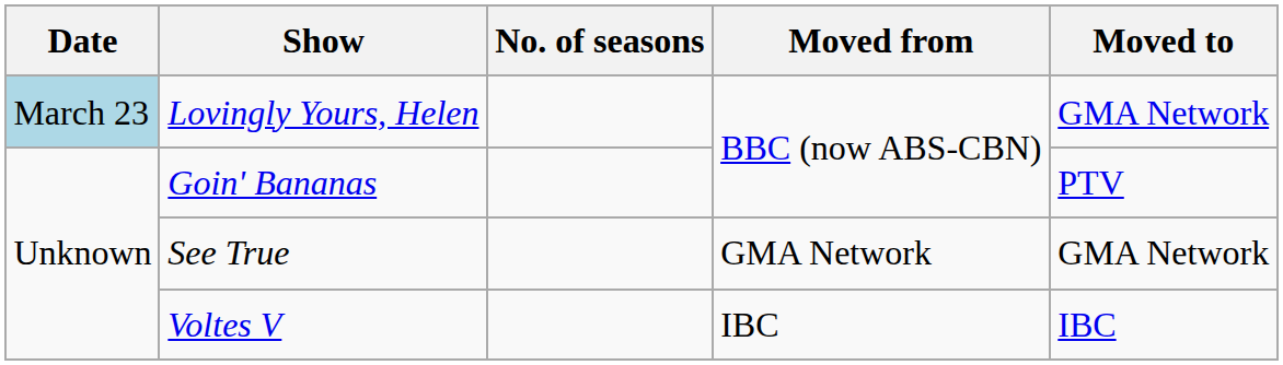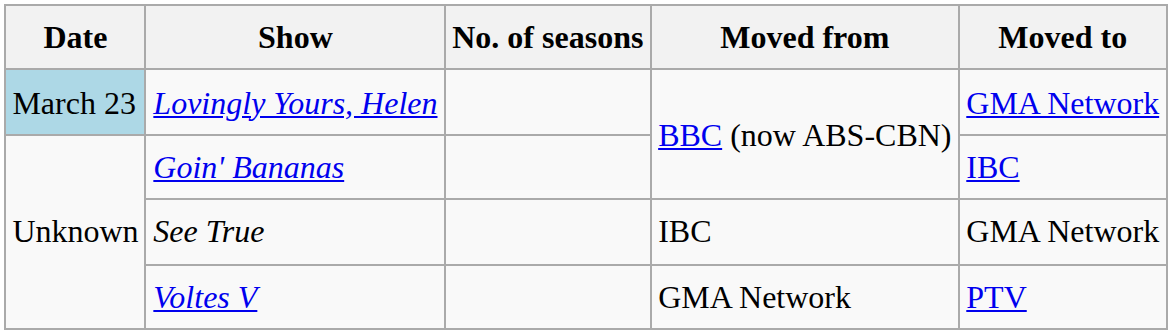Goin' Bananas | Moved to: PTV -> IBC
See True | Moved from: GMA Network -> IBC
Voltes V | Moved from: IBC -> GMA Network
Voltes V | Moved to: IBC -> PTV
